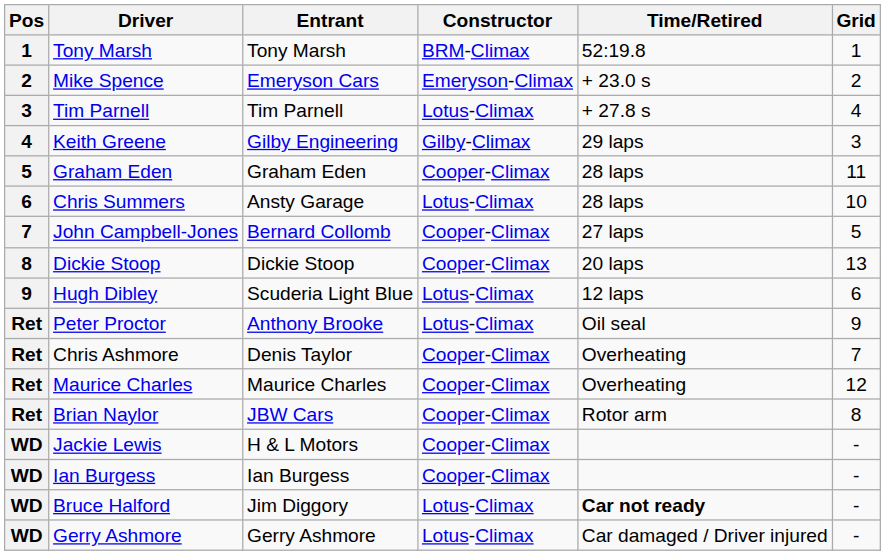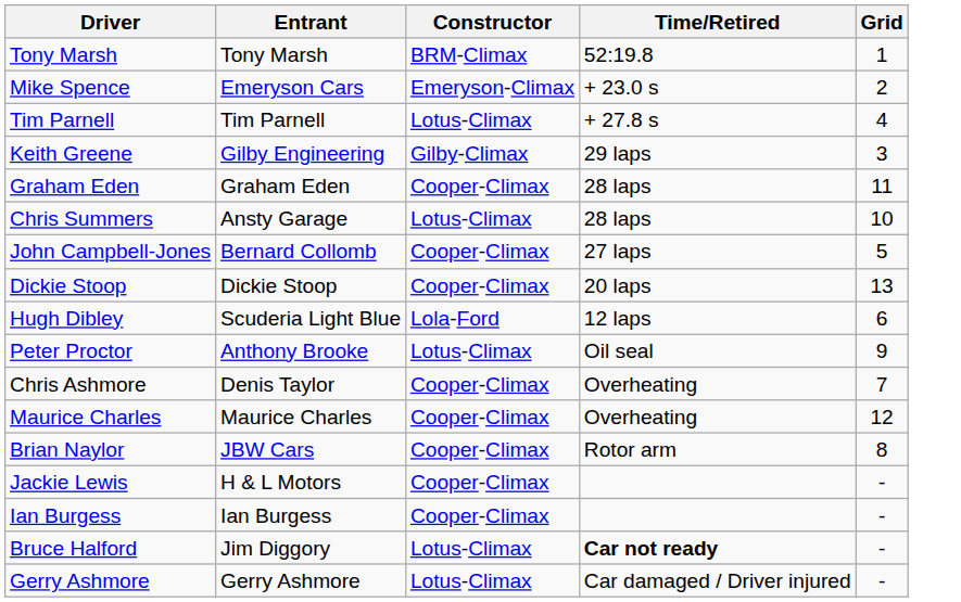- column: Pos | 1 | 2 | 3 | 4 | 5 | 6 | 7 | 8 | 9 | Ret | Ret | Ret | Ret | WD | WD | WD | WD
Hugh Dibley | Constructor: Lotus-Climax -> Lola-Ford
